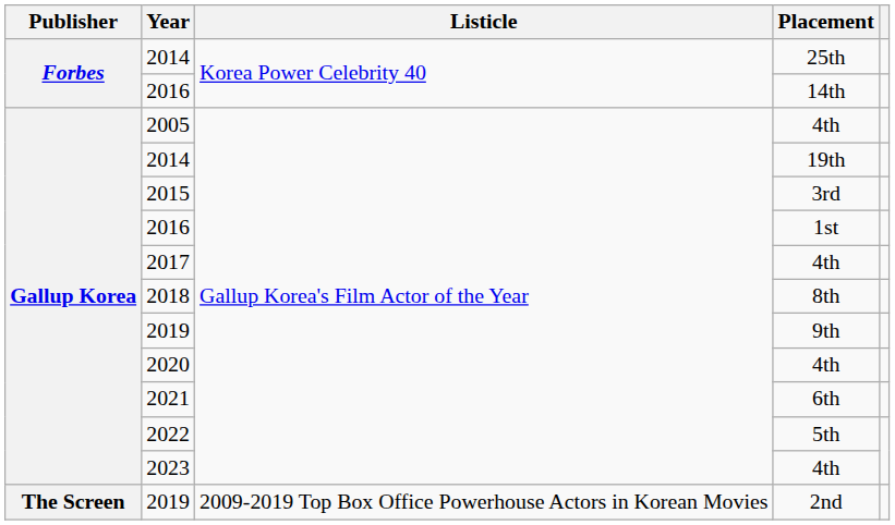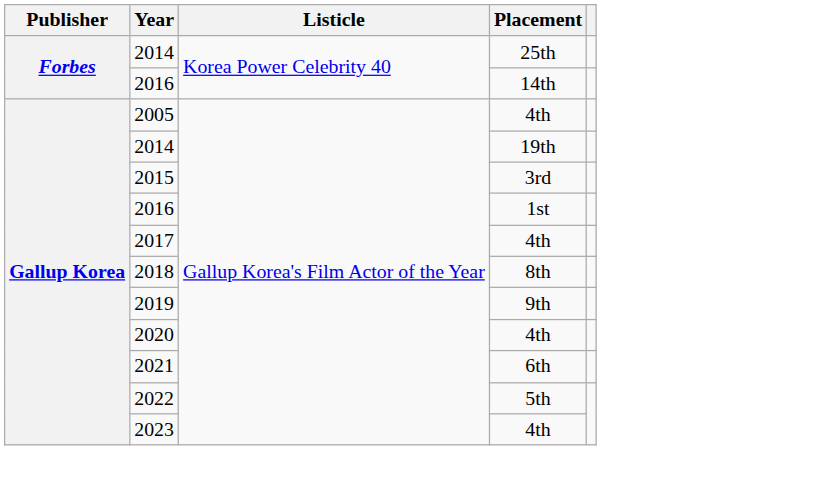- row: The Screen | 2019 | 2009-2019 Top Box Office Powerhouse Actors in Korean Movies | 2nd
